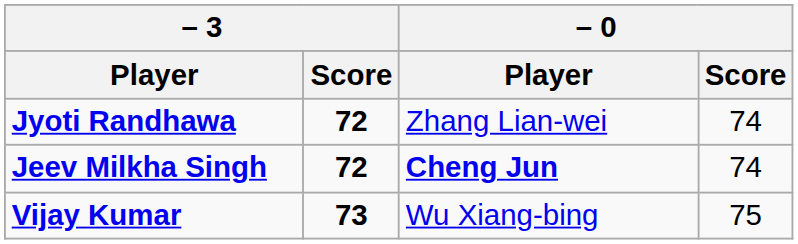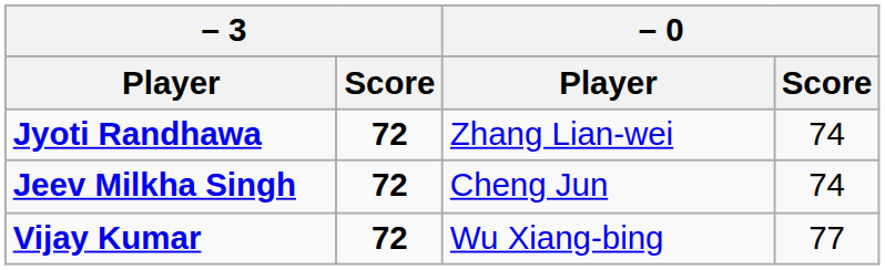Jeev Milkha Singh | – 0 / Player: bold -> normal
Vijay Kumar | – 3 / Score: 73 -> 72
Vijay Kumar | – 0 / Score: 75 -> 77
